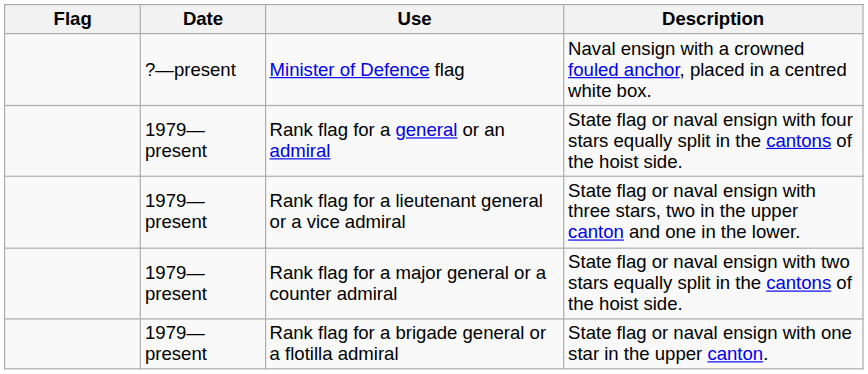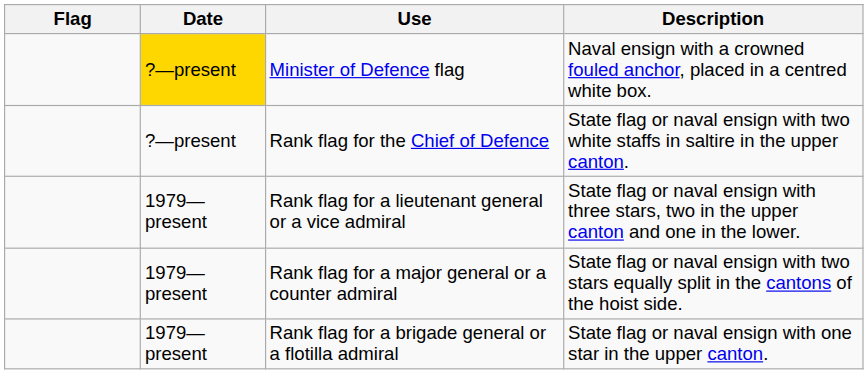Minister of Defence flag | Date: no background -> gold background
+ row: ?—present | Rank flag for the Chief of Defence | State flag or naval ensign with two white staffs in saltire in the upper canton.
- row: 1979—present | Rank flag for a general or an admiral | State flag or naval ensign with four stars equally split in the cantons of the hoist side.
